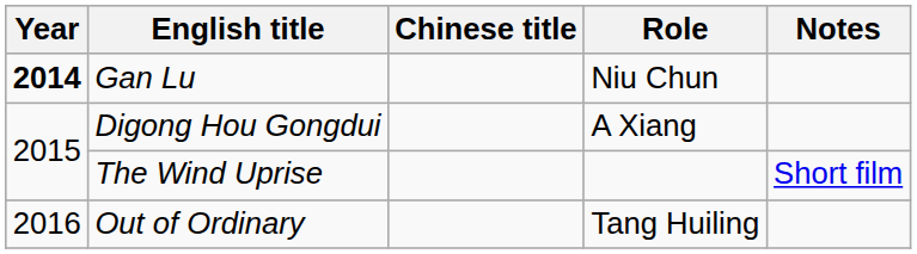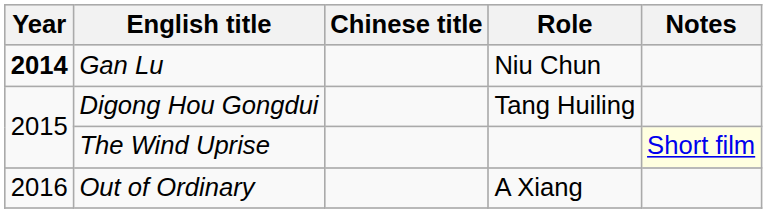Digong Hou Gongdui | Role: A Xiang -> Tang Huiling
The Wind Uprise | Notes: no background -> lightyellow background
Out of Ordinary | Role: Tang Huiling -> A Xiang
